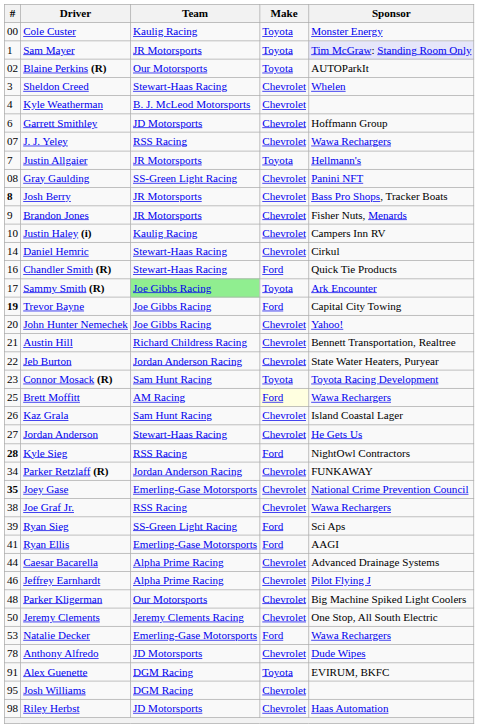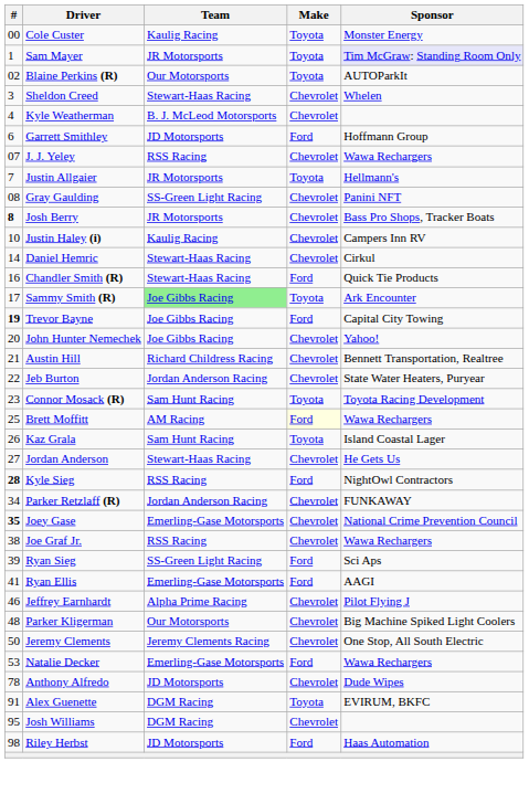Garrett Smithley | Make: Chevrolet -> Ford
- row: 9 | Brandon Jones | JR Motorsports | Chevrolet | Fisher Nuts, Menards
Kaz Grala | Make: Chevrolet -> Toyota
- row: 44 | Caesar Bacarella | Alpha Prime Racing | Chevrolet | Advanced Drainage Systems
Riley Herbst | Make: Chevrolet -> Ford
